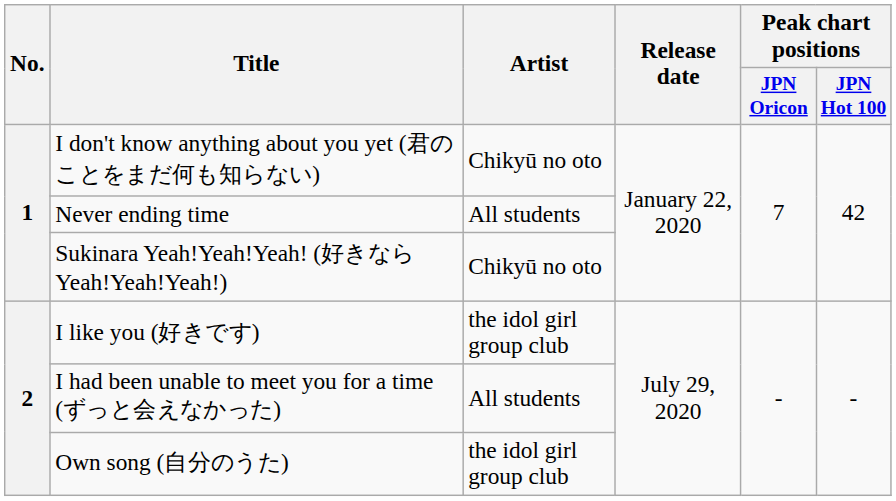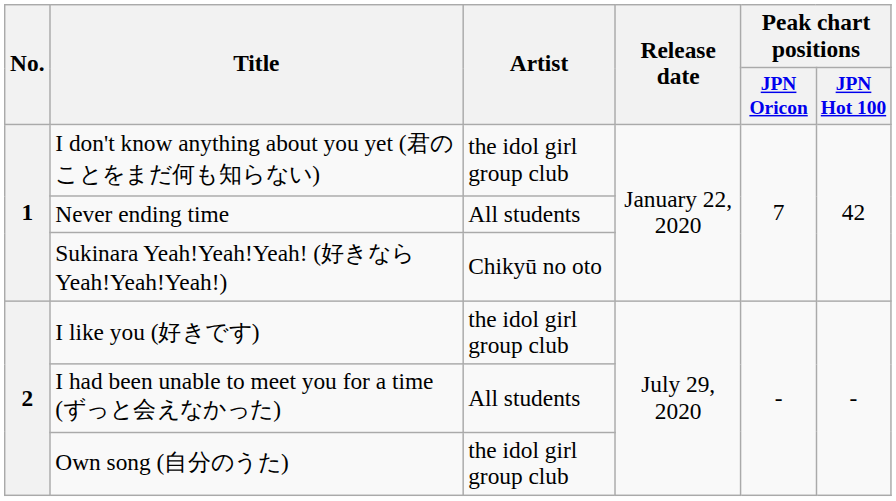I don't know anything about you yet (君のことをまだ何も知らない) | Artist: Chikyū no oto -> the idol girl group club
